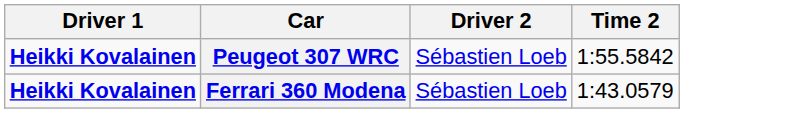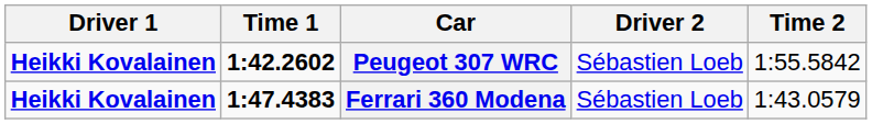+ column: Time 1 | 1:42.2602 | 1:47.4383
